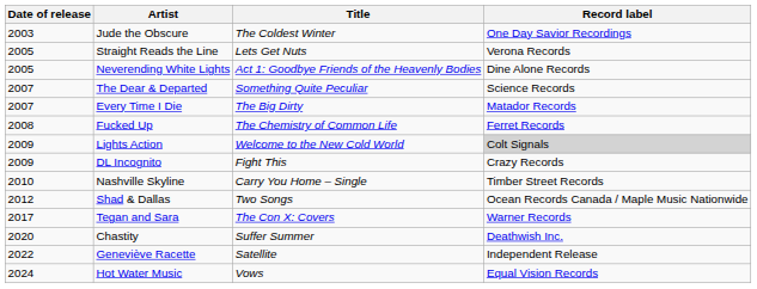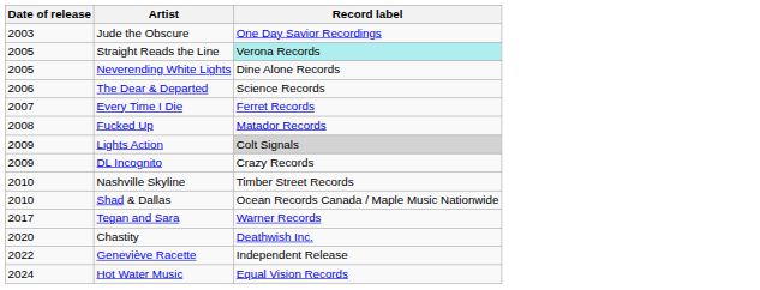- column: Title | The Coldest Winter | Lets Get Nuts | Act 1: Goodbye Friends of the Heavenly Bodies | Something Quite Peculiar | The Big Dirty | The Chemistry of Common Life | Welcome to the New Cold World | Fight This | Carry You Home – Single | Two Songs | The Con X: Covers | Suffer Summer | Satellite | Vows
Straight Reads the Line | Record label: no background -> paleturquoise background
The Dear & Departed | Date of release: 2007 -> 2006
Every Time I Die | Record label: Matador Records -> Ferret Records
Fucked Up | Record label: Ferret Records -> Matador Records
Shad & Dallas | Date of release: 2012 -> 2010
